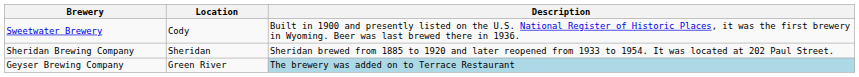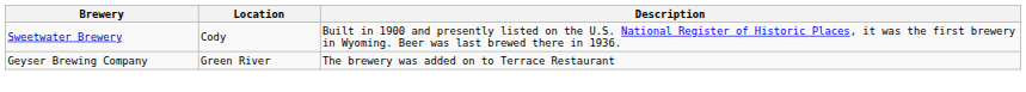- row: Sheridan Brewing Company | Sheridan | Sheridan brewed from 1885 to 1920 and later reopened from 1933 to 1954. It was located at 202 Paul Street.
Geyser Brewing Company | Description: lightblue background -> no background
